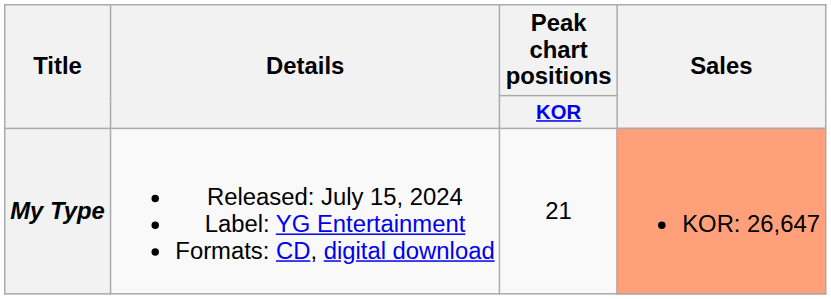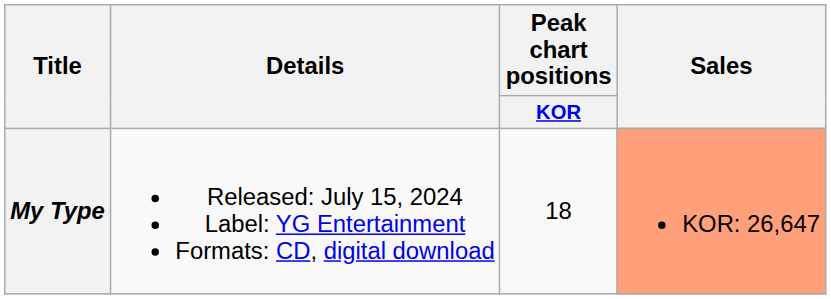My Type | Peak chart positions / KOR: 21 -> 18
